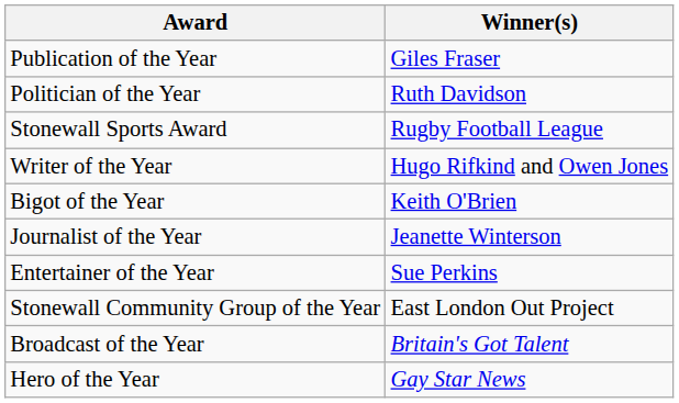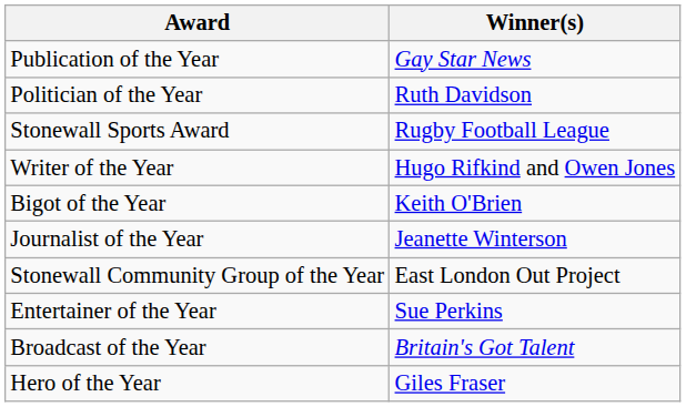Publication of the Year | Winner(s): Giles Fraser -> Gay Star News
rows swapped: Entertainer of the Year <-> Stonewall Community Group of the Year
Hero of the Year | Winner(s): Gay Star News -> Giles Fraser
